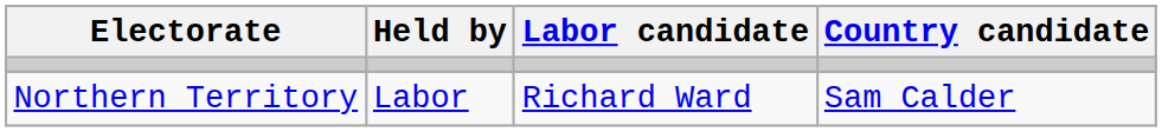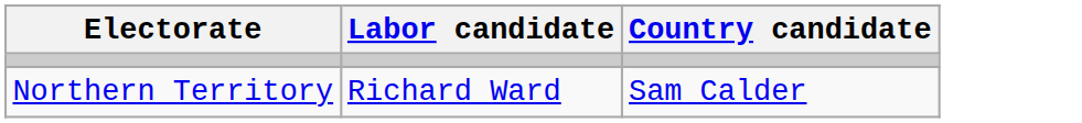- column: Held by | Labor
